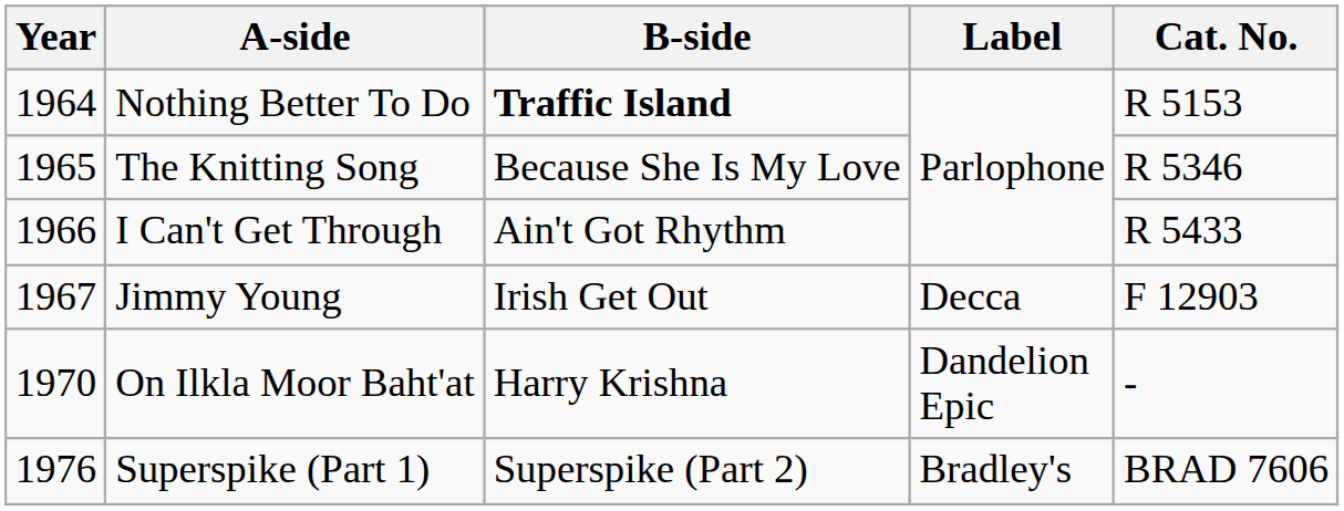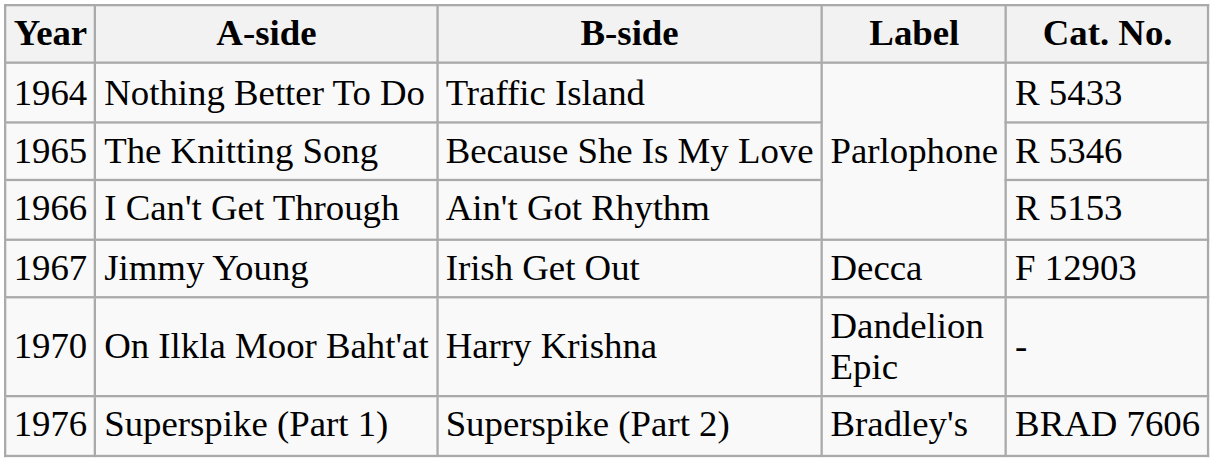Nothing Better To Do | B-side: bold -> normal
Nothing Better To Do | Cat. No.: R 5153 -> R 5433
I Can't Get Through | Cat. No.: R 5433 -> R 5153
